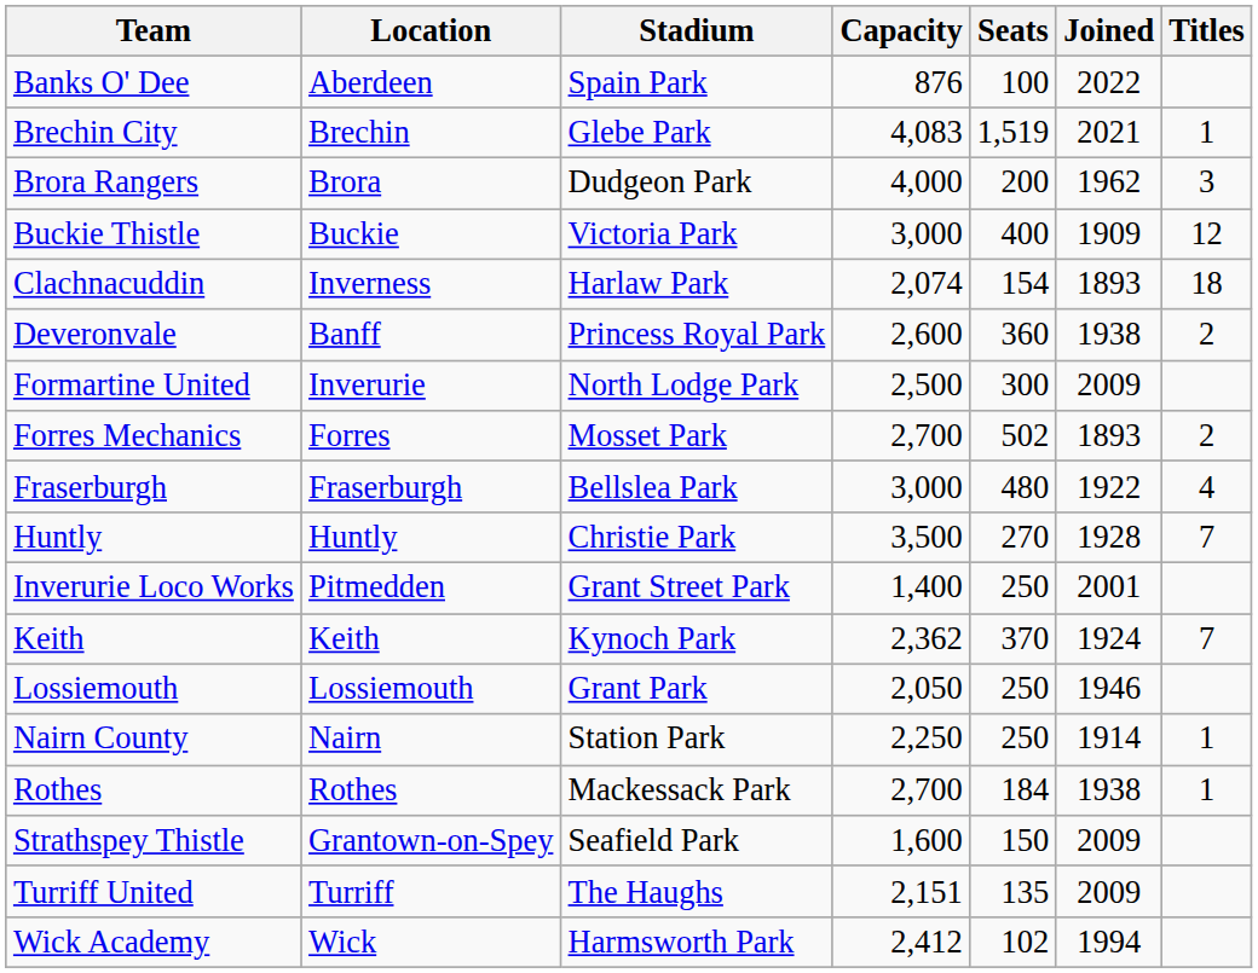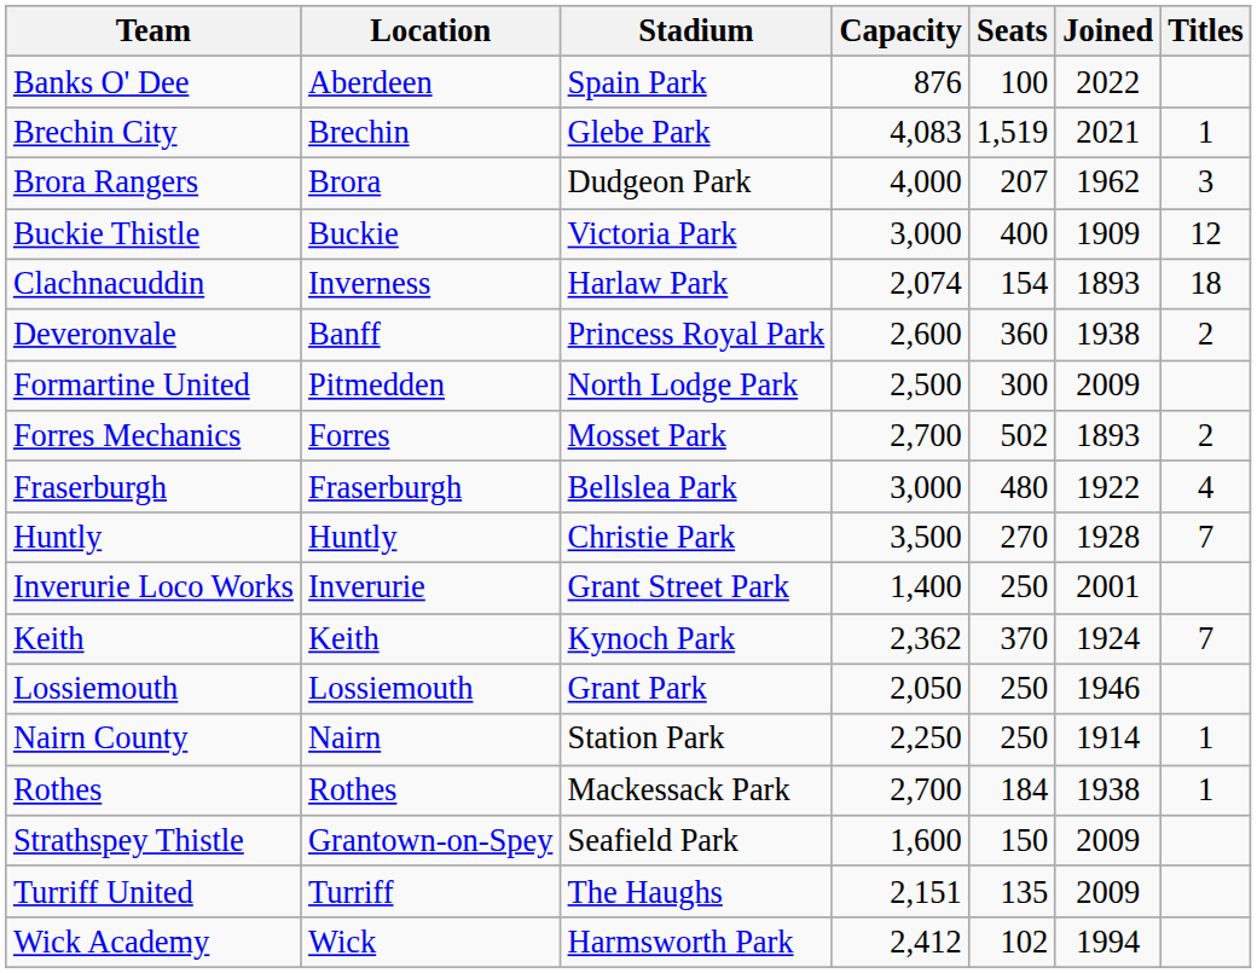Brora Rangers | Seats: 200 -> 207
Formartine United | Location: Inverurie -> Pitmedden
Inverurie Loco Works | Location: Pitmedden -> Inverurie
